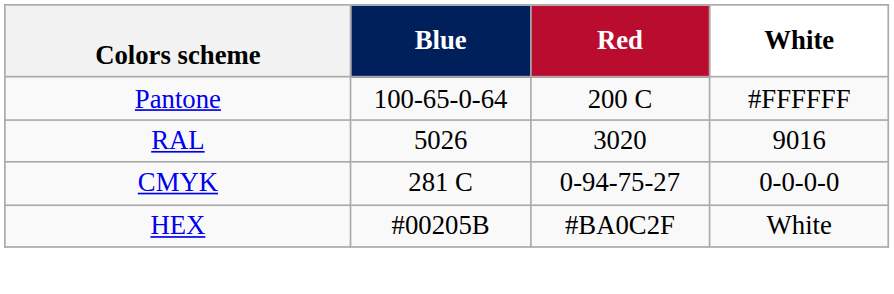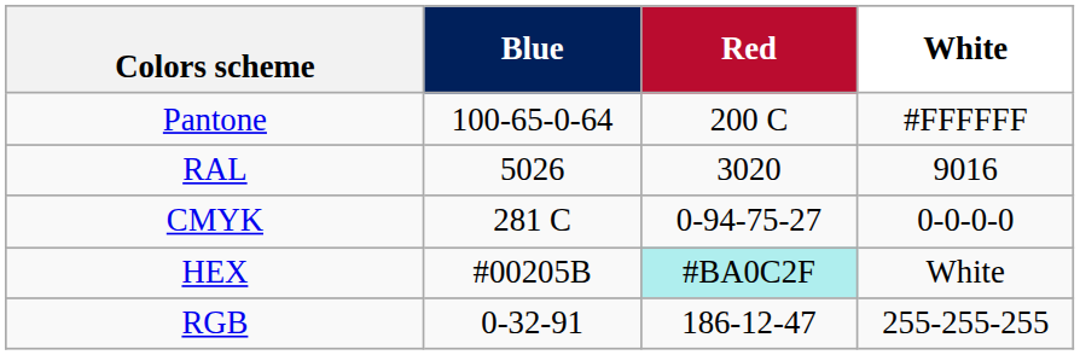HEX | Red: no background -> paleturquoise background
+ row: RGB | 0-32-91 | 186-12-47 | 255-255-255
